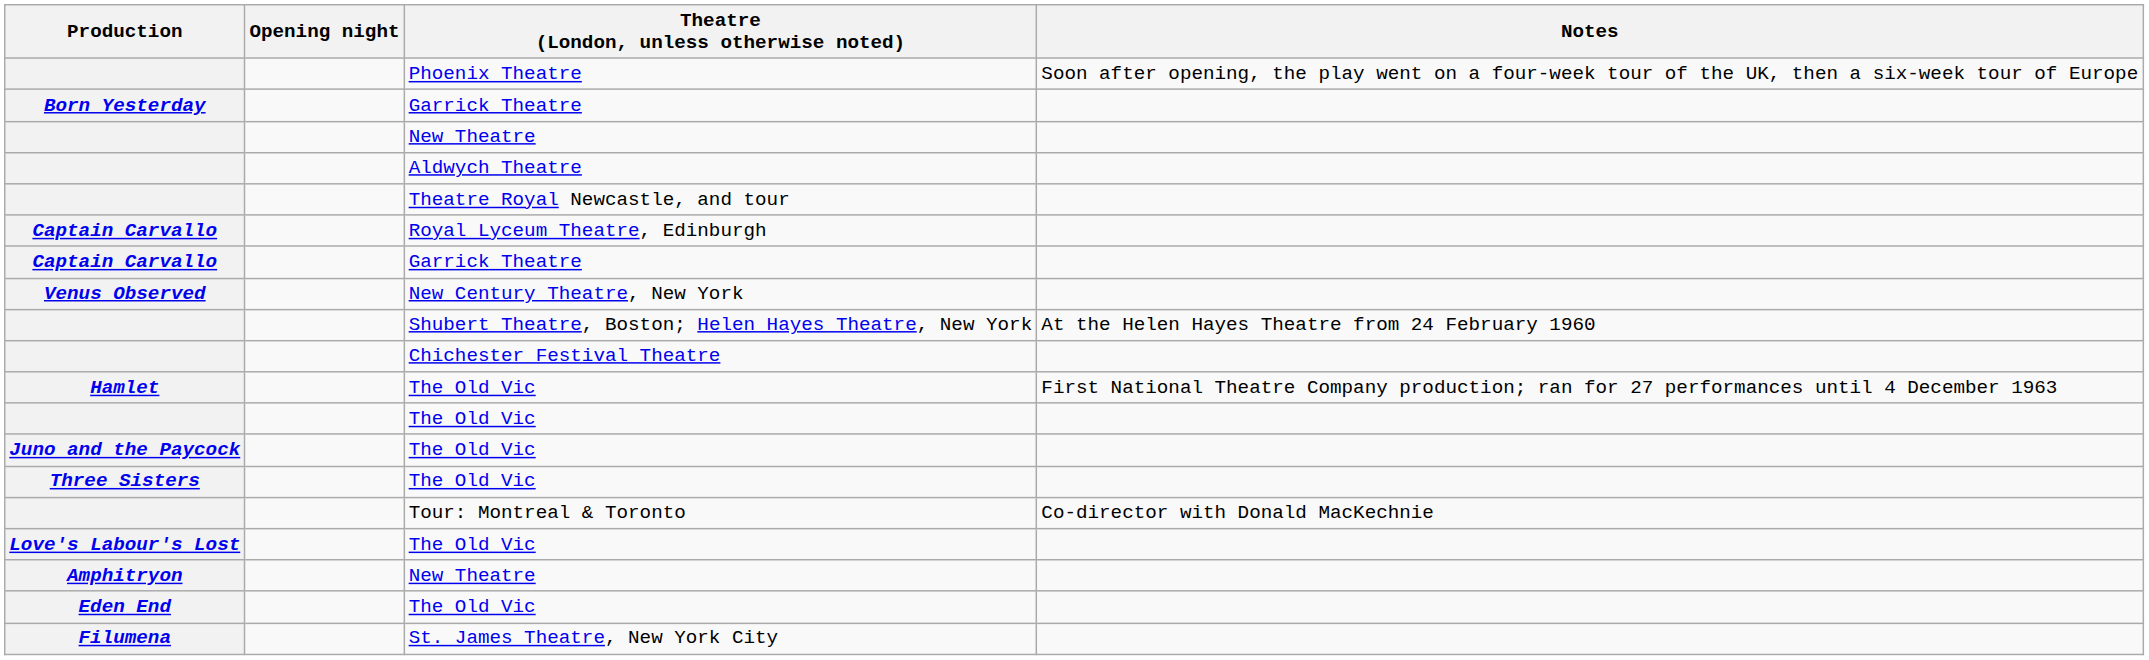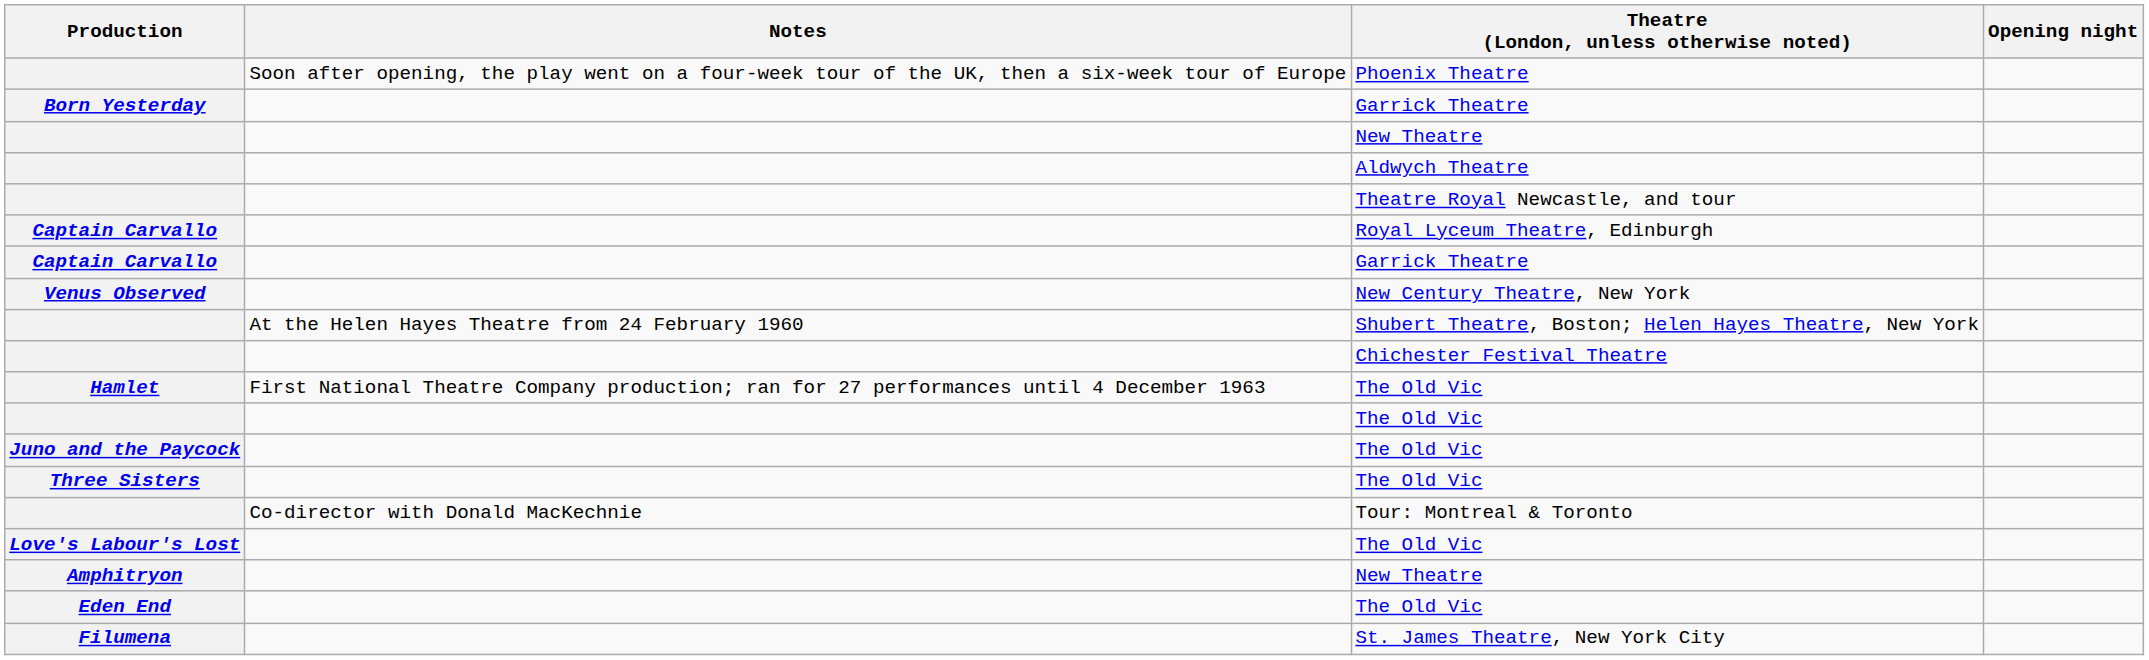columns swapped: Opening night <-> Notes
